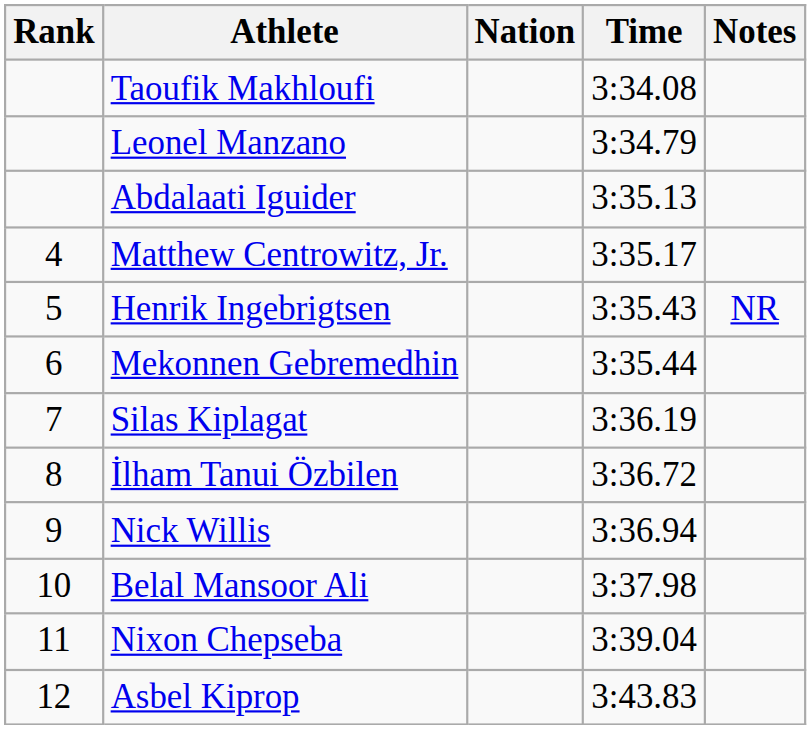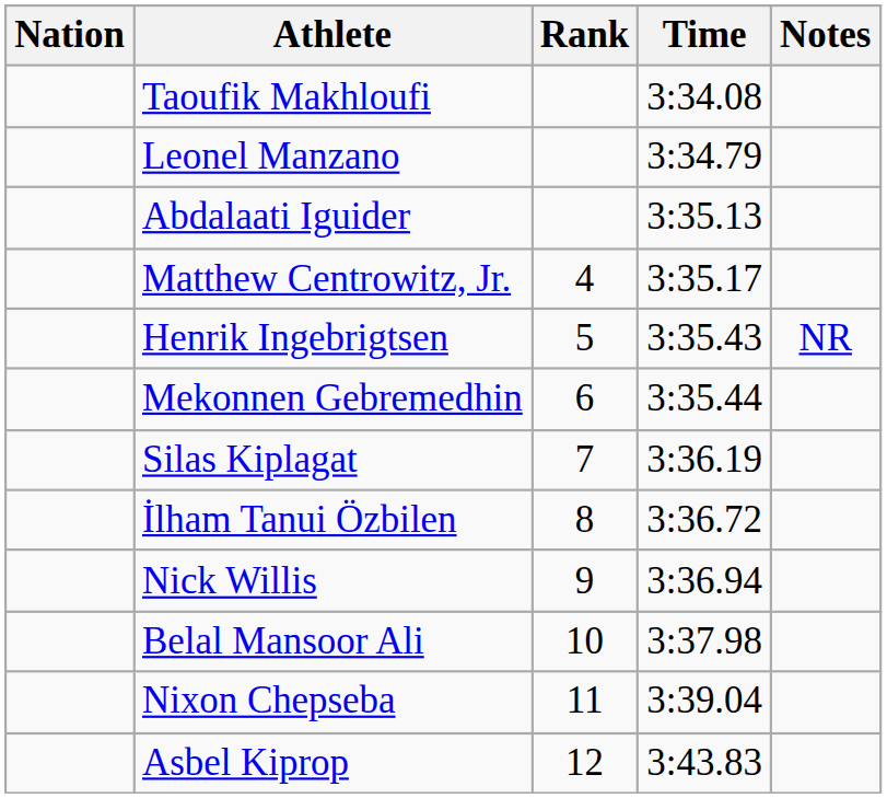columns swapped: Rank <-> Nation
